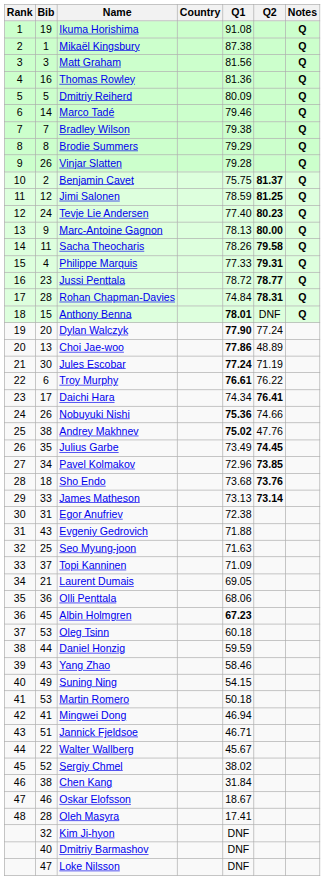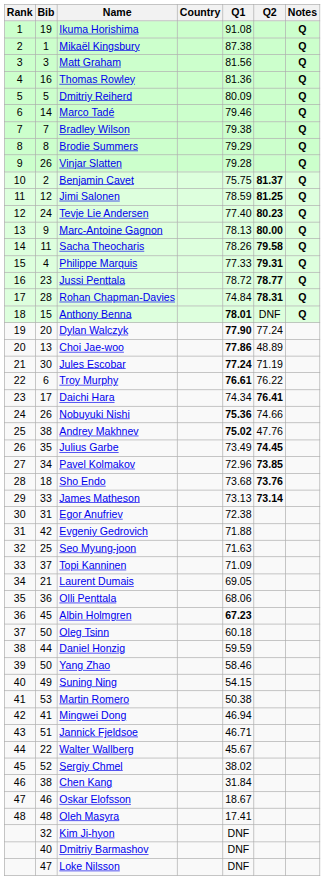Evgeniy Gedrovich | Bib: 43 -> 42
Oleg Tsinn | Bib: 53 -> 50
Yang Zhao | Bib: 43 -> 50
Martin Romero | Q1: 50.18 -> 50.38
Oleh Masyra | Bib: 28 -> 48
